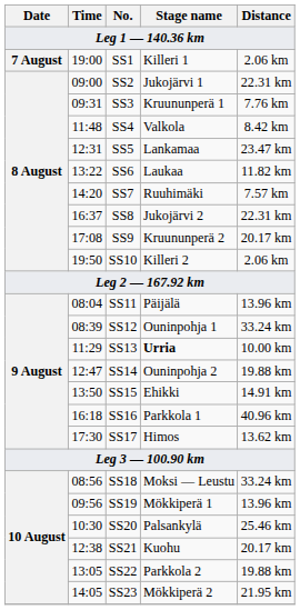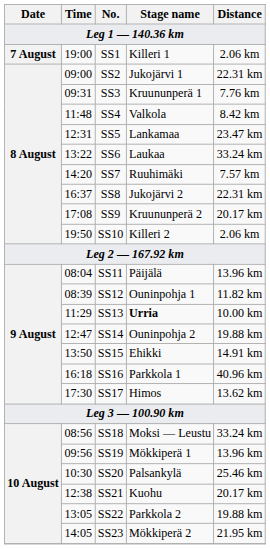SS6 | Distance: 11.82 km -> 33.24 km
SS12 | Distance: 33.24 km -> 11.82 km
